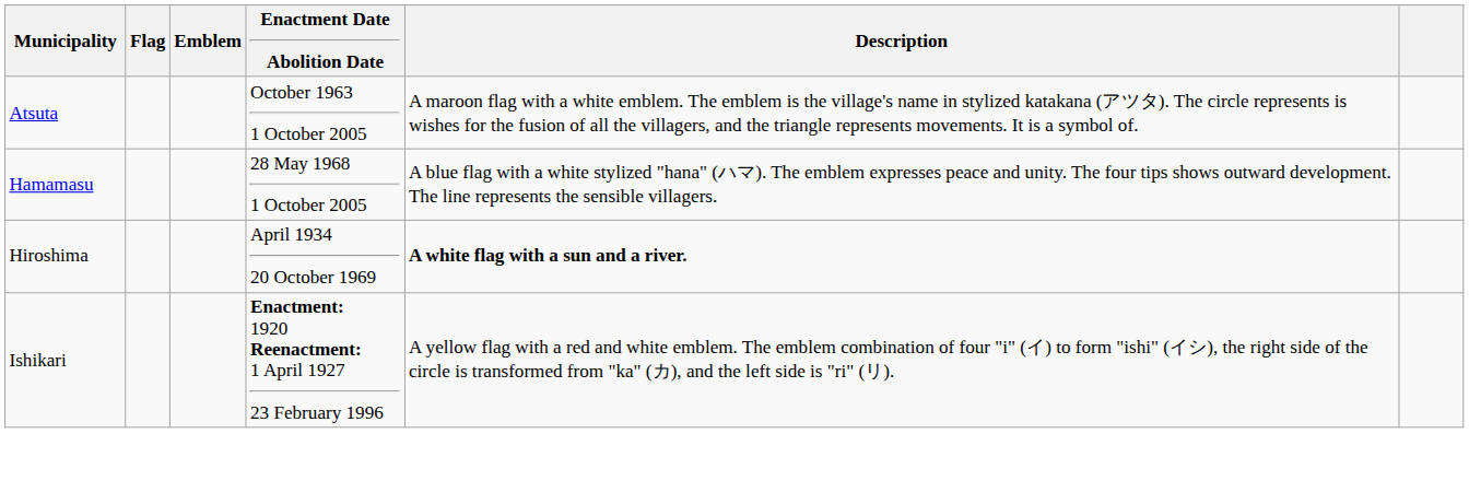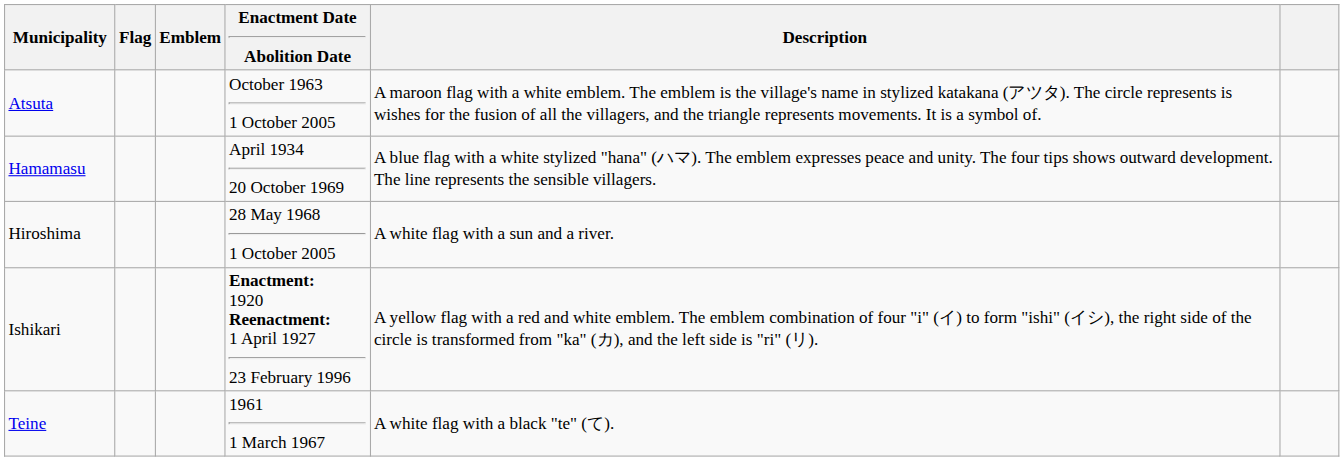Hamamasu | Enactment Date Abolition Date: 28 May 1968 1 October 2005 -> April 1934 20 October 1969
Hiroshima | Enactment Date Abolition Date: April 1934 20 October 1969 -> 28 May 1968 1 October 2005
Hiroshima | Description: bold -> normal
+ row: Teine | 1961 1 March 1967 | A white flag with a black "te" (て).
